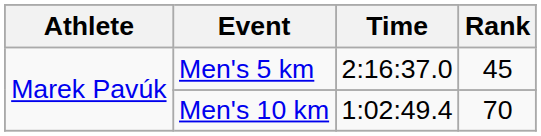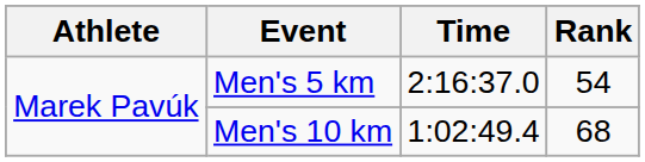Men's 5 km | Rank: 45 -> 54
Men's 10 km | Rank: 70 -> 68
